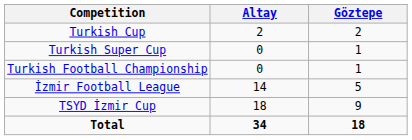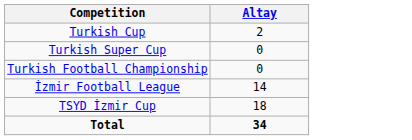- column: Göztepe | 2 | 1 | 1 | 5 | 9 | 18
